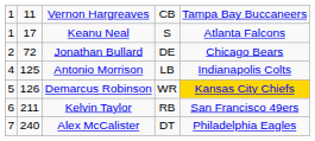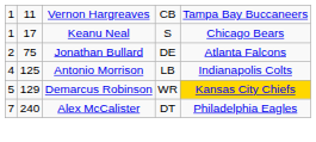Keanu Neal | column 5: Atlanta Falcons -> Chicago Bears
Jonathan Bullard | column 2: 72 -> 75
Jonathan Bullard | column 5: Chicago Bears -> Atlanta Falcons
Demarcus Robinson | column 2: 126 -> 129
- row: 6 | 211 | Kelvin Taylor | RB | San Francisco 49ers
